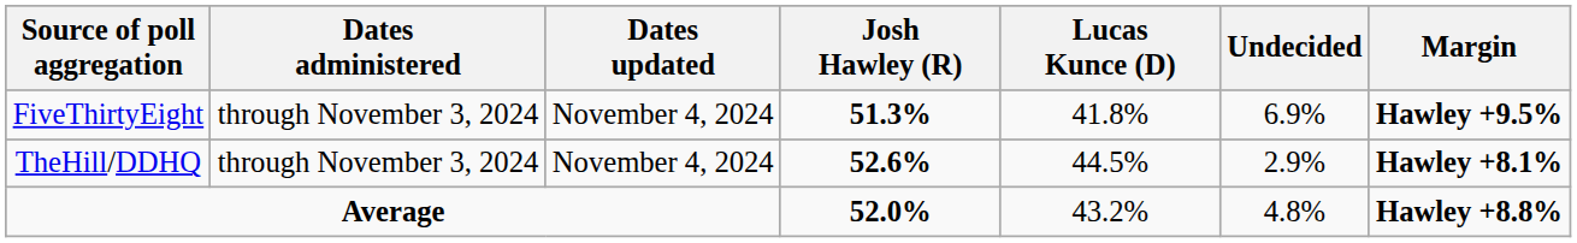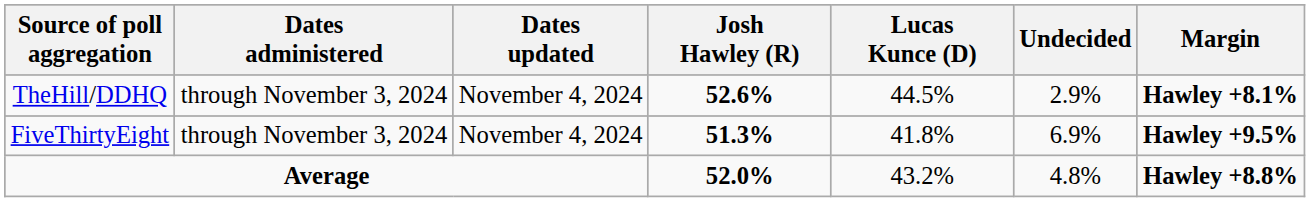rows swapped: FiveThirtyEight <-> TheHill/DDHQ
